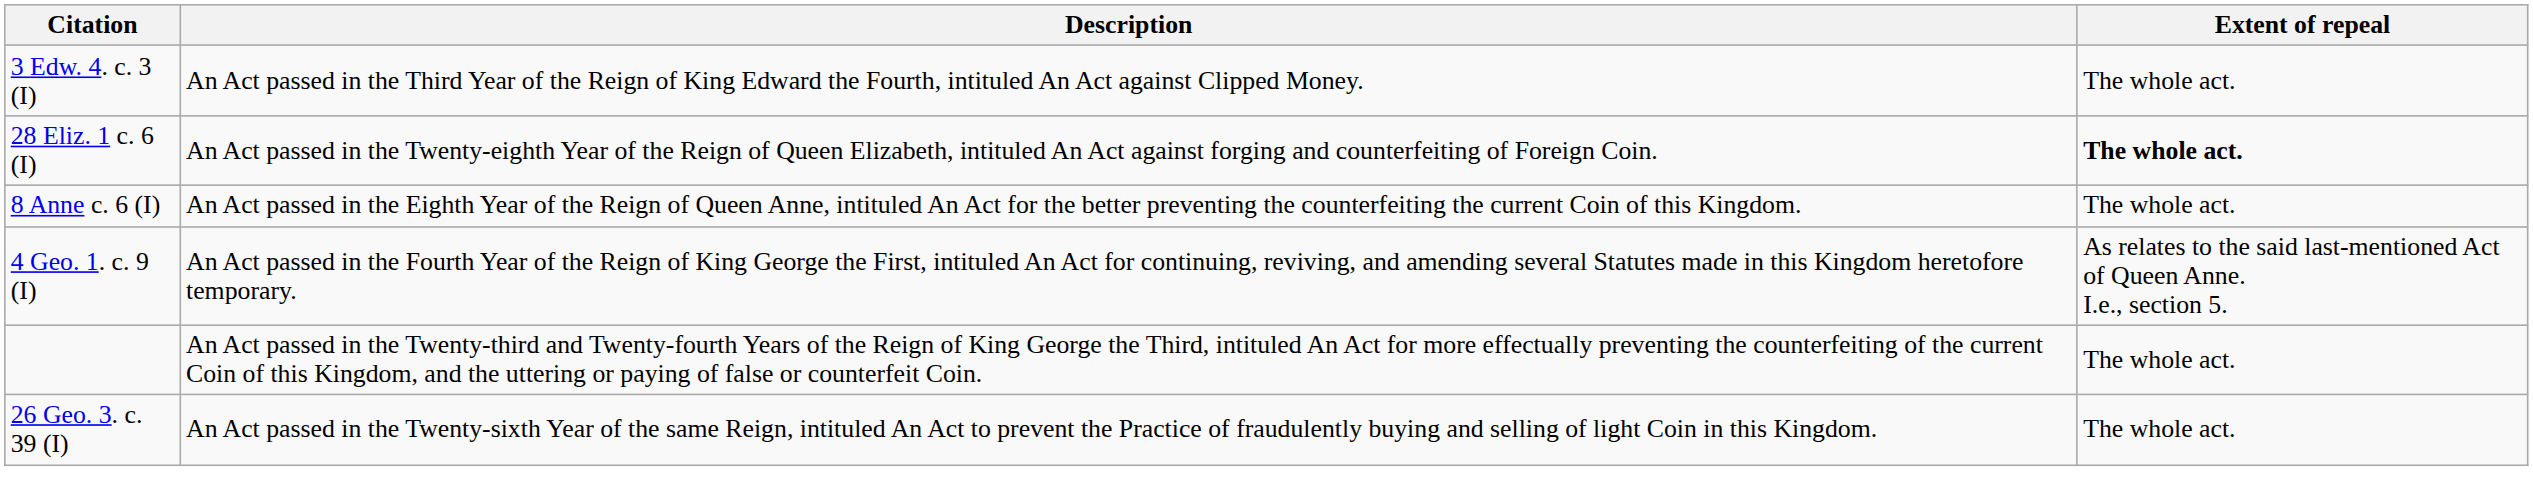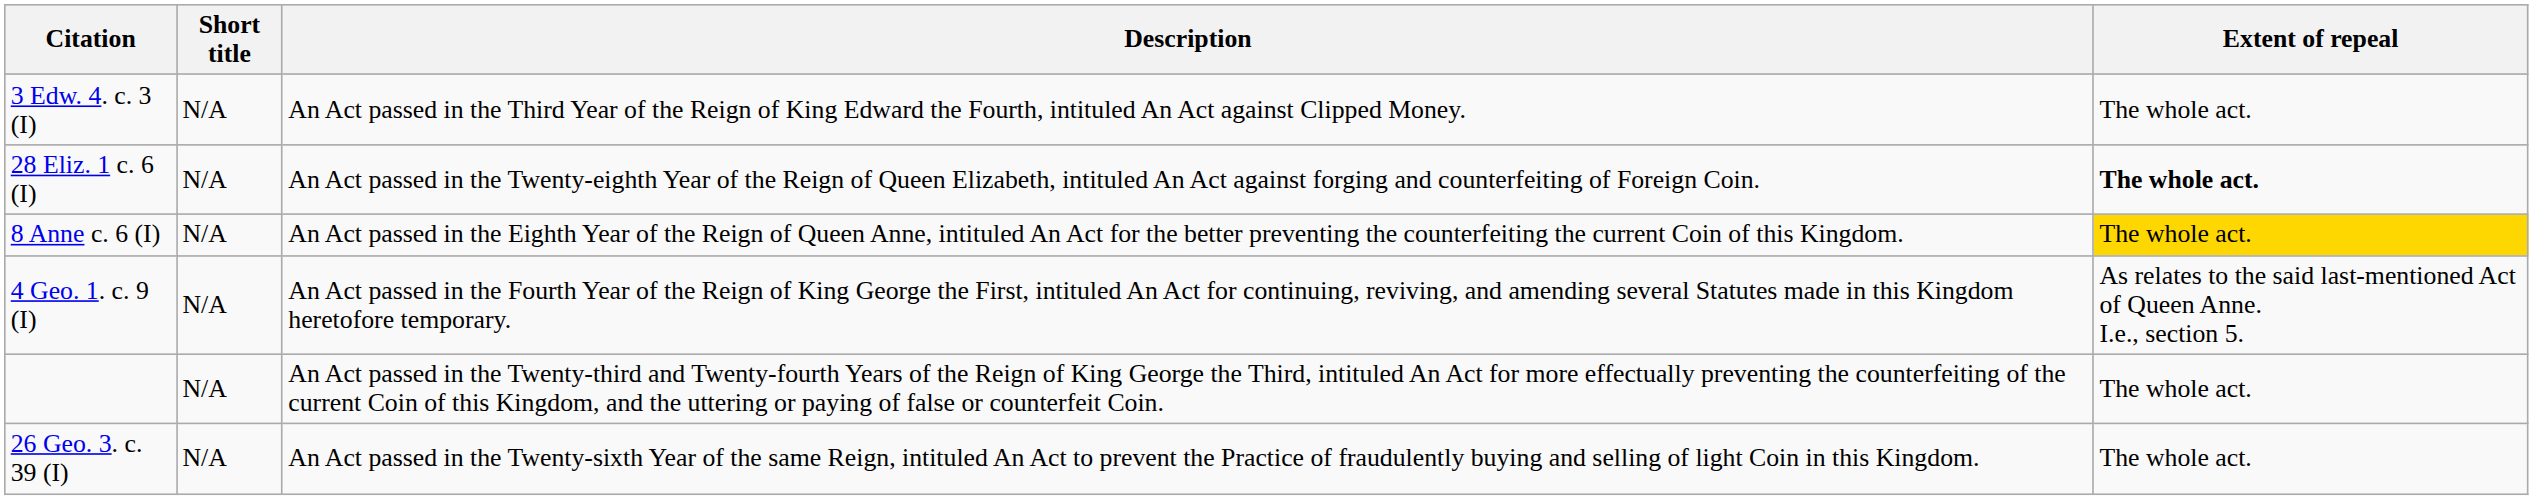+ column: Short title | N/A | N/A | N/A | N/A | N/A | N/A
8 Anne c. 6 (I) | Extent of repeal: no background -> gold background
